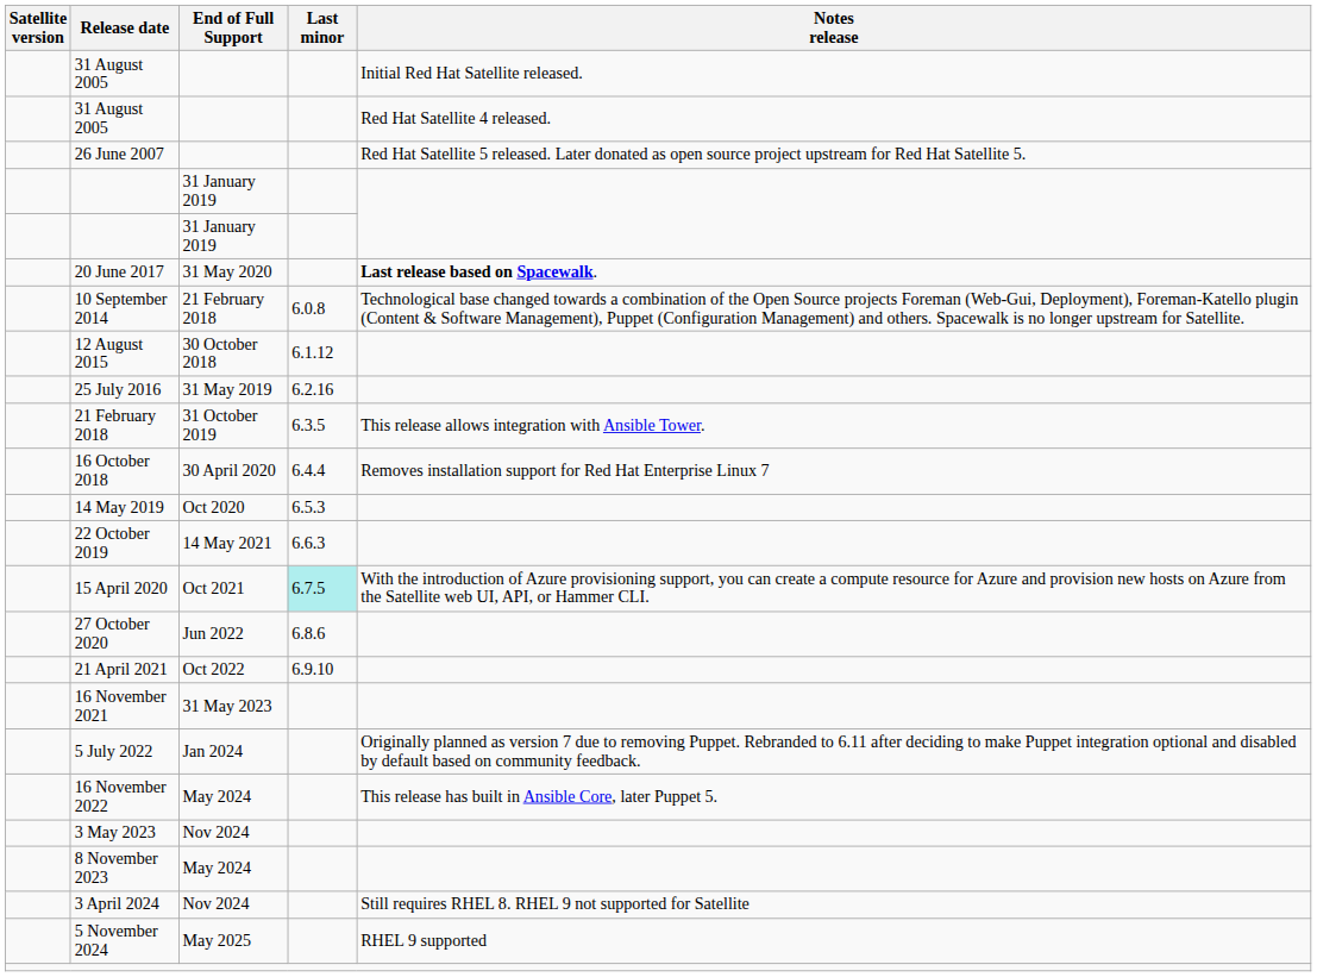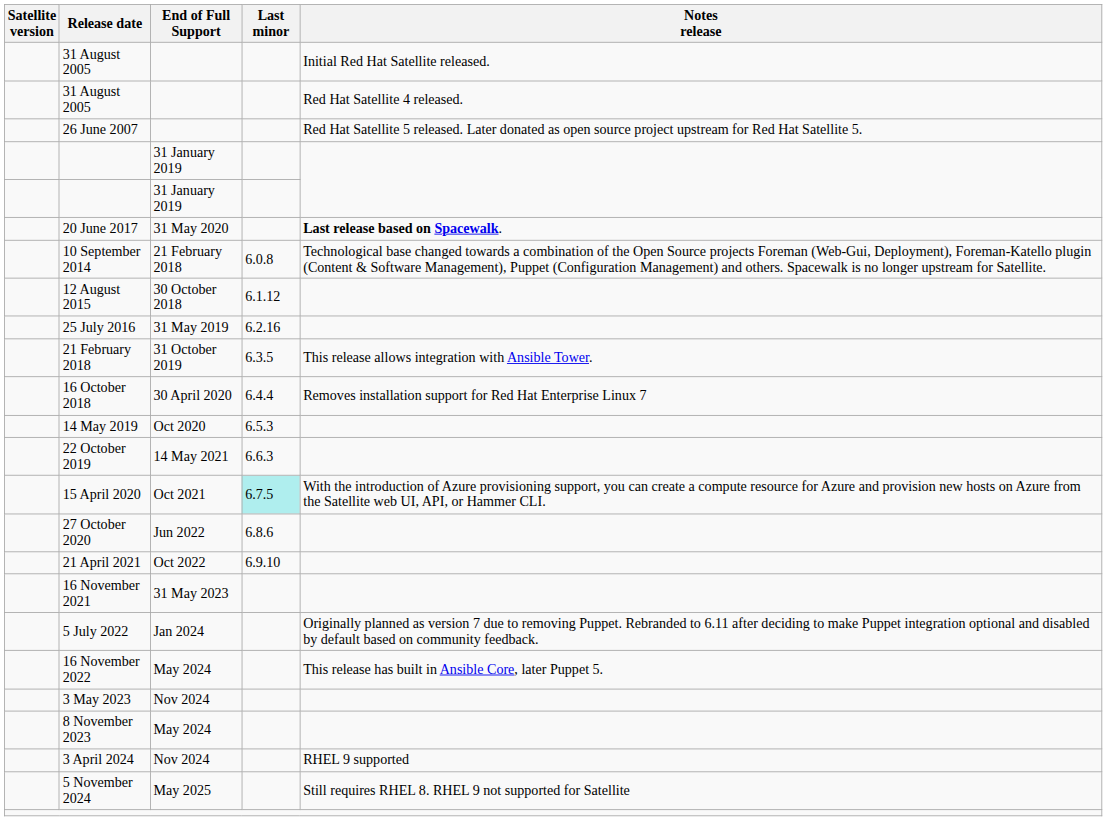3 April 2024 | Notes release: Still requires RHEL 8. RHEL 9 not supported for Satellite -> RHEL 9 supported
5 November 2024 | Notes release: RHEL 9 supported -> Still requires RHEL 8. RHEL 9 not supported for Satellite
